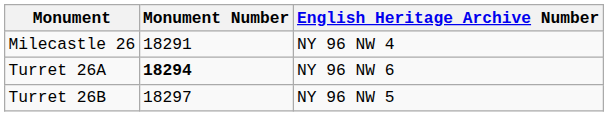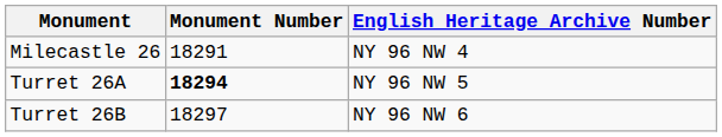Turret 26A | English Heritage Archive Number: NY 96 NW 6 -> NY 96 NW 5
Turret 26B | English Heritage Archive Number: NY 96 NW 5 -> NY 96 NW 6
